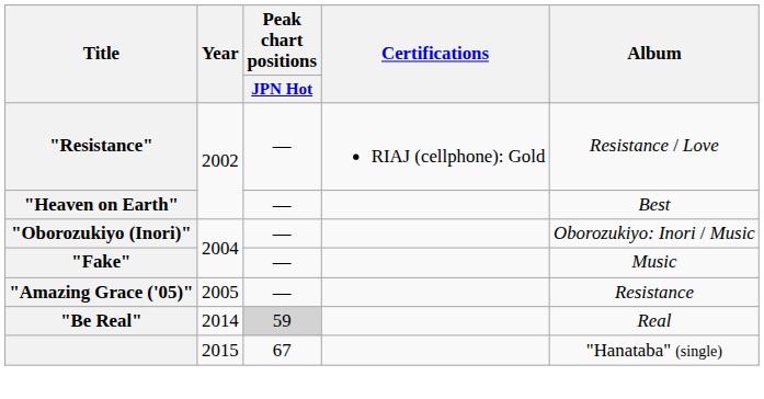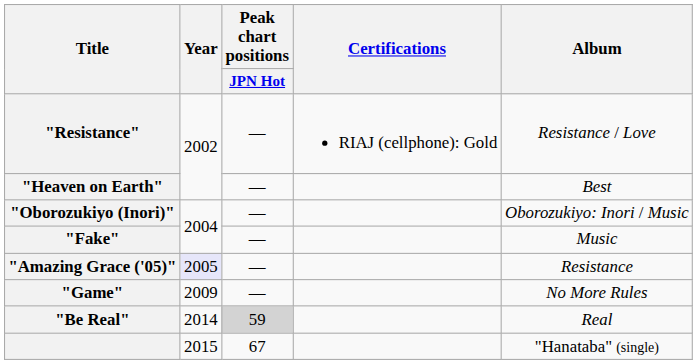"Amazing Grace ('05)" | Year: no background -> lavender background
+ row: "Game" | 2009 | — | No More Rules
